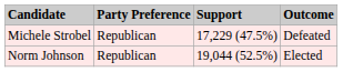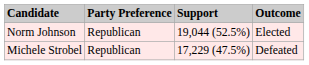rows swapped: Norm Johnson <-> Michele Strobel
